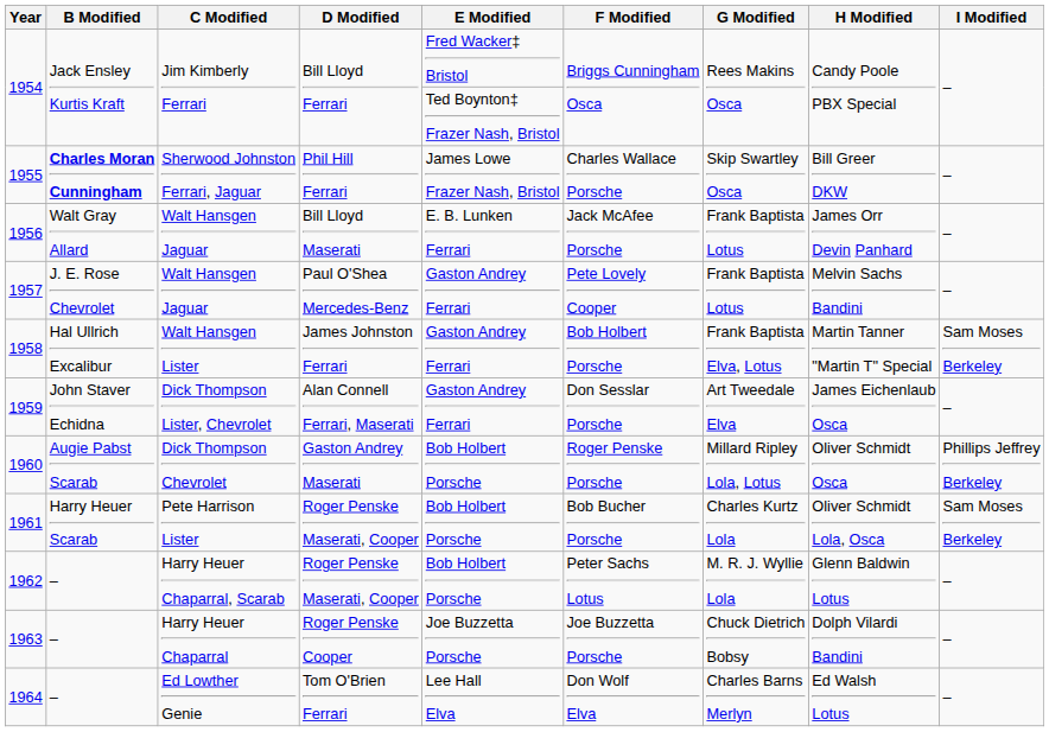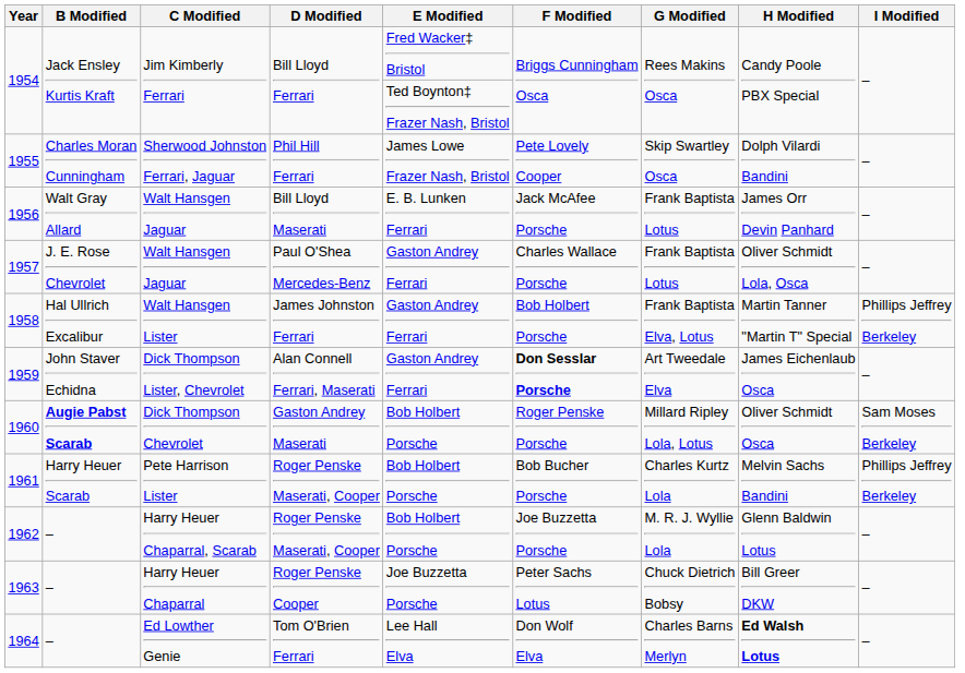1955 | B Modified: bold -> normal
1955 | F Modified: Charles Wallace Porsche -> Pete Lovely Cooper
1955 | H Modified: Bill Greer DKW -> Dolph Vilardi Bandini
1957 | F Modified: Pete Lovely Cooper -> Charles Wallace Porsche
1957 | H Modified: Melvin Sachs Bandini -> Oliver Schmidt Lola, Osca
1958 | I Modified: Sam Moses Berkeley -> Phillips Jeffrey Berkeley
1959 | F Modified: normal -> bold
1960 | B Modified: normal -> bold
1960 | I Modified: Phillips Jeffrey Berkeley -> Sam Moses Berkeley
1961 | H Modified: Oliver Schmidt Lola, Osca -> Melvin Sachs Bandini
1961 | I Modified: Sam Moses Berkeley -> Phillips Jeffrey Berkeley
1962 | F Modified: Peter Sachs Lotus -> Joe Buzzetta Porsche
1963 | F Modified: Joe Buzzetta Porsche -> Peter Sachs Lotus
1963 | H Modified: Dolph Vilardi Bandini -> Bill Greer DKW
1964 | H Modified: normal -> bold
